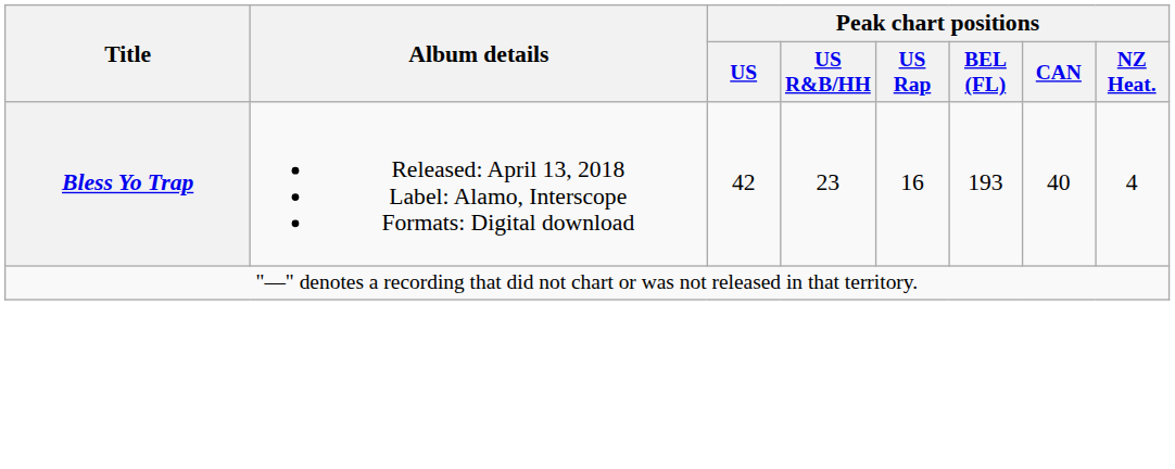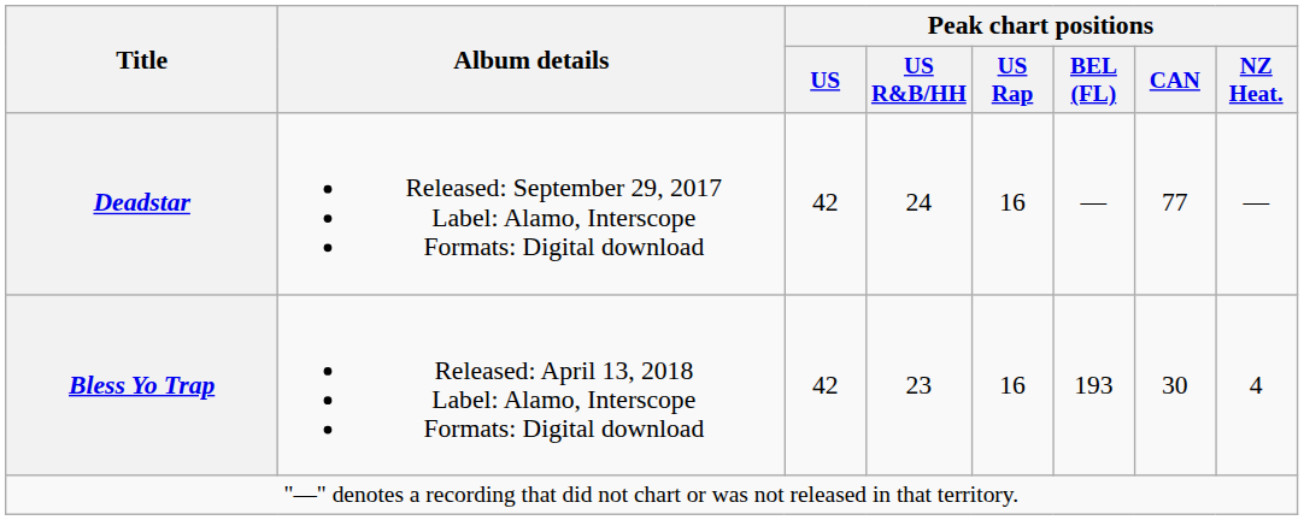+ row: Deadstar | Released: September 29, 2017 Label: Alamo, Interscope Formats: Digital download | 42 | 24 | 16 | — | 77 | —
Bless Yo Trap | Peak chart positions / CAN: 40 -> 30
